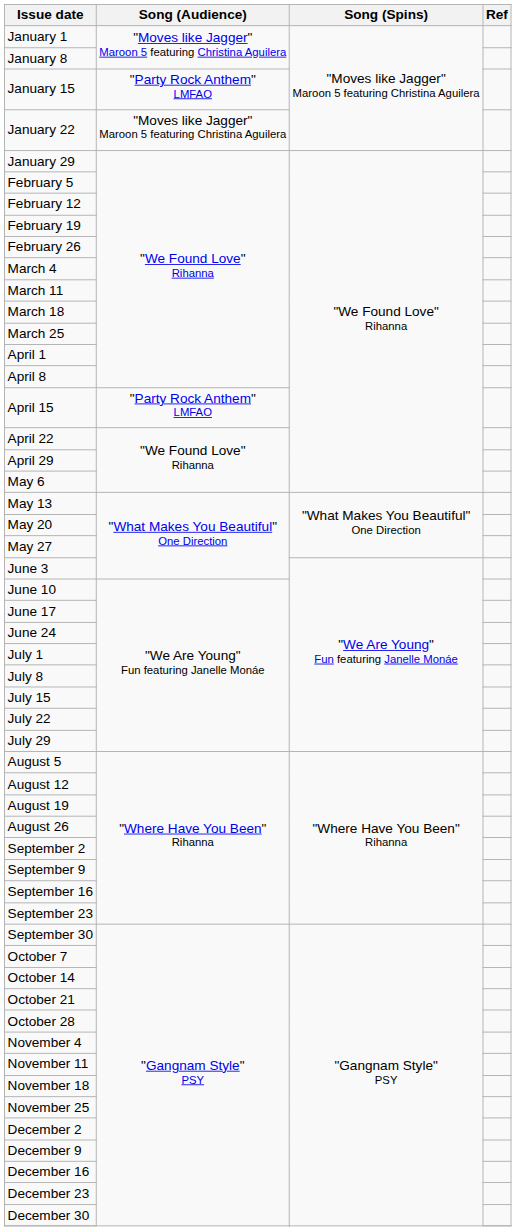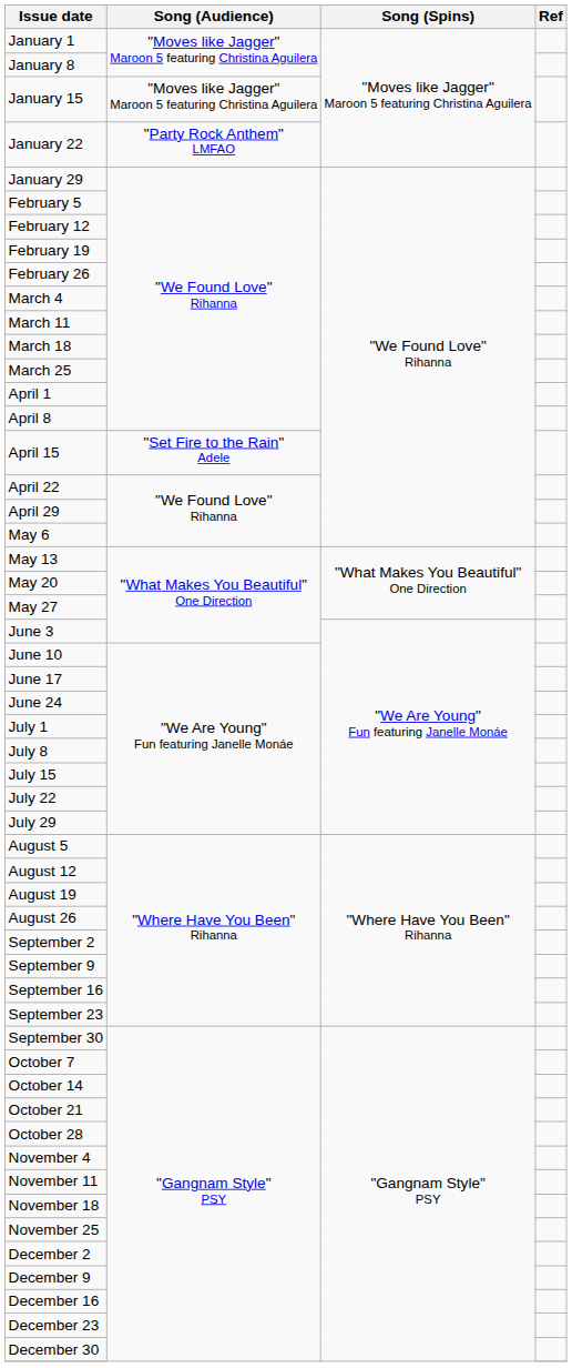January 15 | Song (Audience): "Party Rock Anthem" LMFAO -> "Moves like Jagger" Maroon 5 featuring Christina Aguilera
January 22 | Song (Audience): "Moves like Jagger" Maroon 5 featuring Christina Aguilera -> "Party Rock Anthem" LMFAO
April 15 | Song (Audience): "Party Rock Anthem" LMFAO -> "Set Fire to the Rain" Adele
